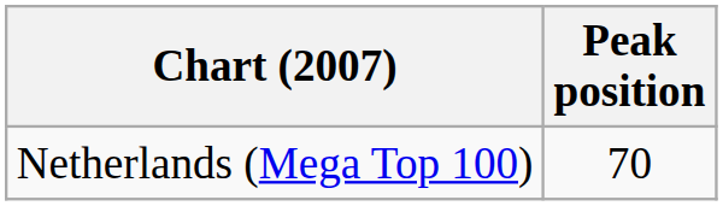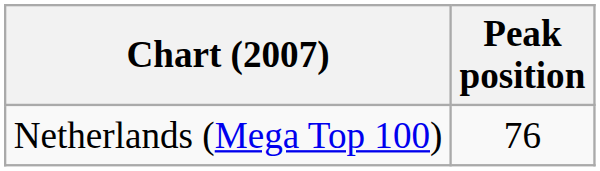Netherlands (Mega Top 100) | Peak position: 70 -> 76
